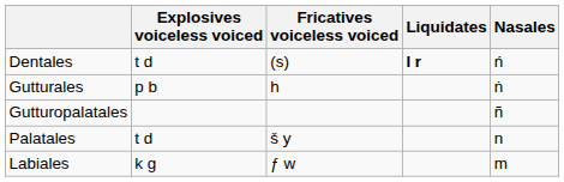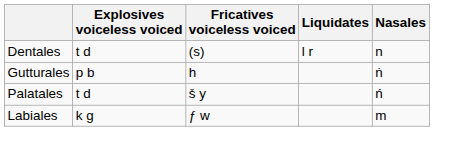Dentales | Liquidates: bold -> normal
Dentales | Nasales: ń -> n
- row: Gutturopalatales | ñ
Palatales | Nasales: n -> ń
